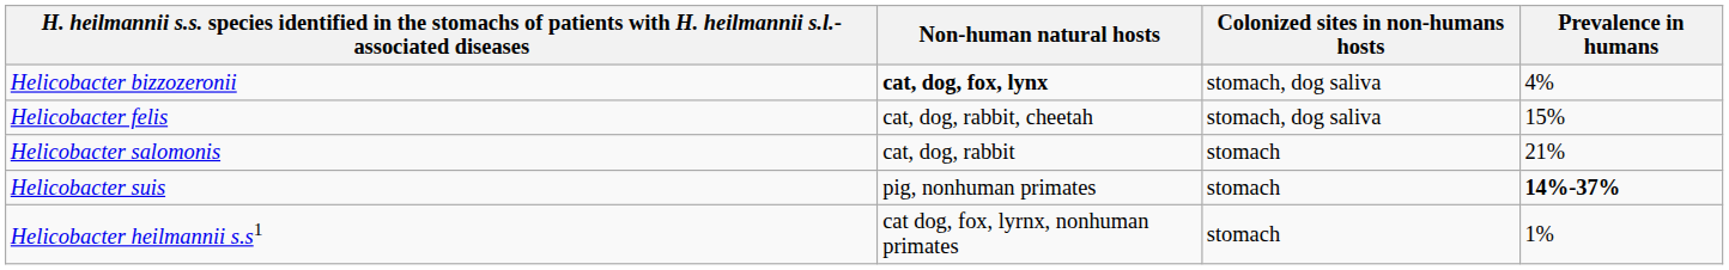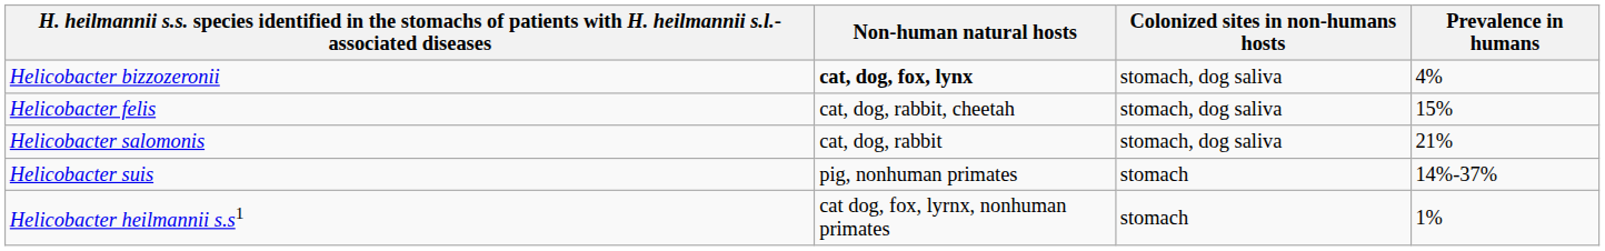Helicobacter salomonis | Colonized sites in non-humans hosts: stomach -> stomach, dog saliva
Helicobacter suis | Prevalence in humans: bold -> normal
